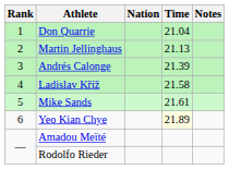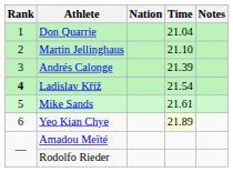Martin Jellinghaus | Time: 21.13 -> 21.10
Ladislav Kříž | Rank: normal -> bold
Ladislav Kříž | Time: 21.58 -> 21.54
